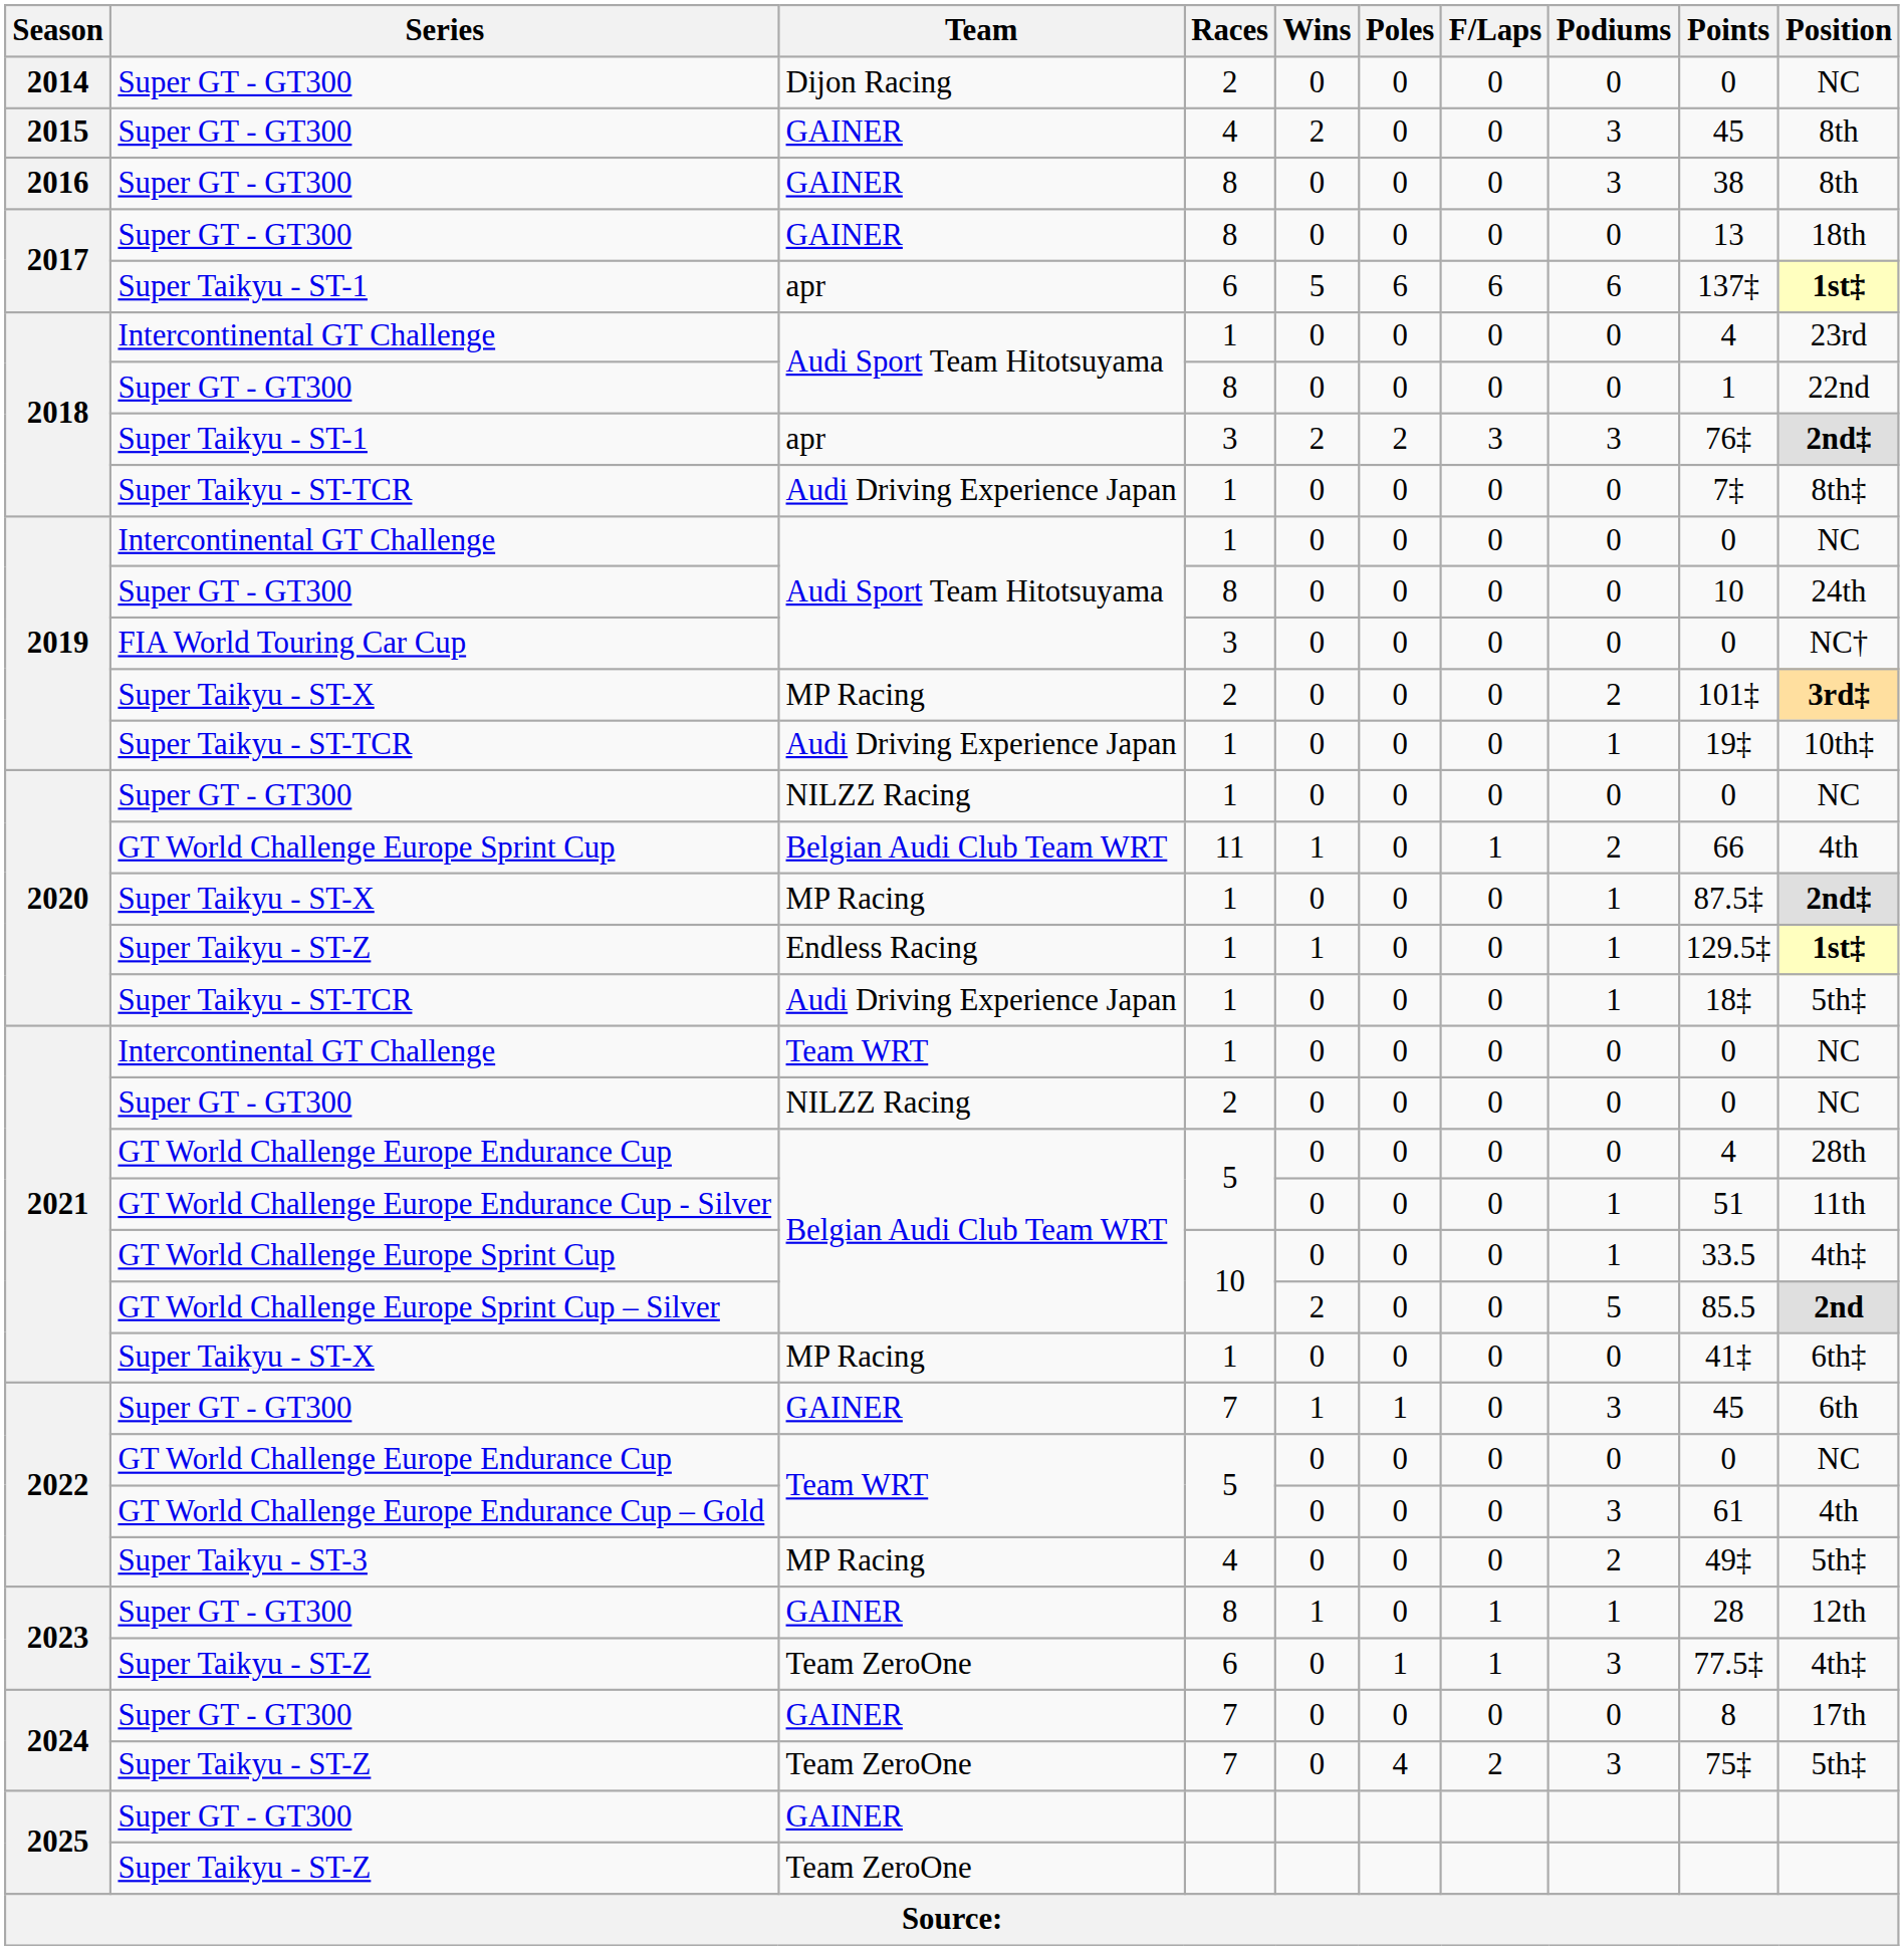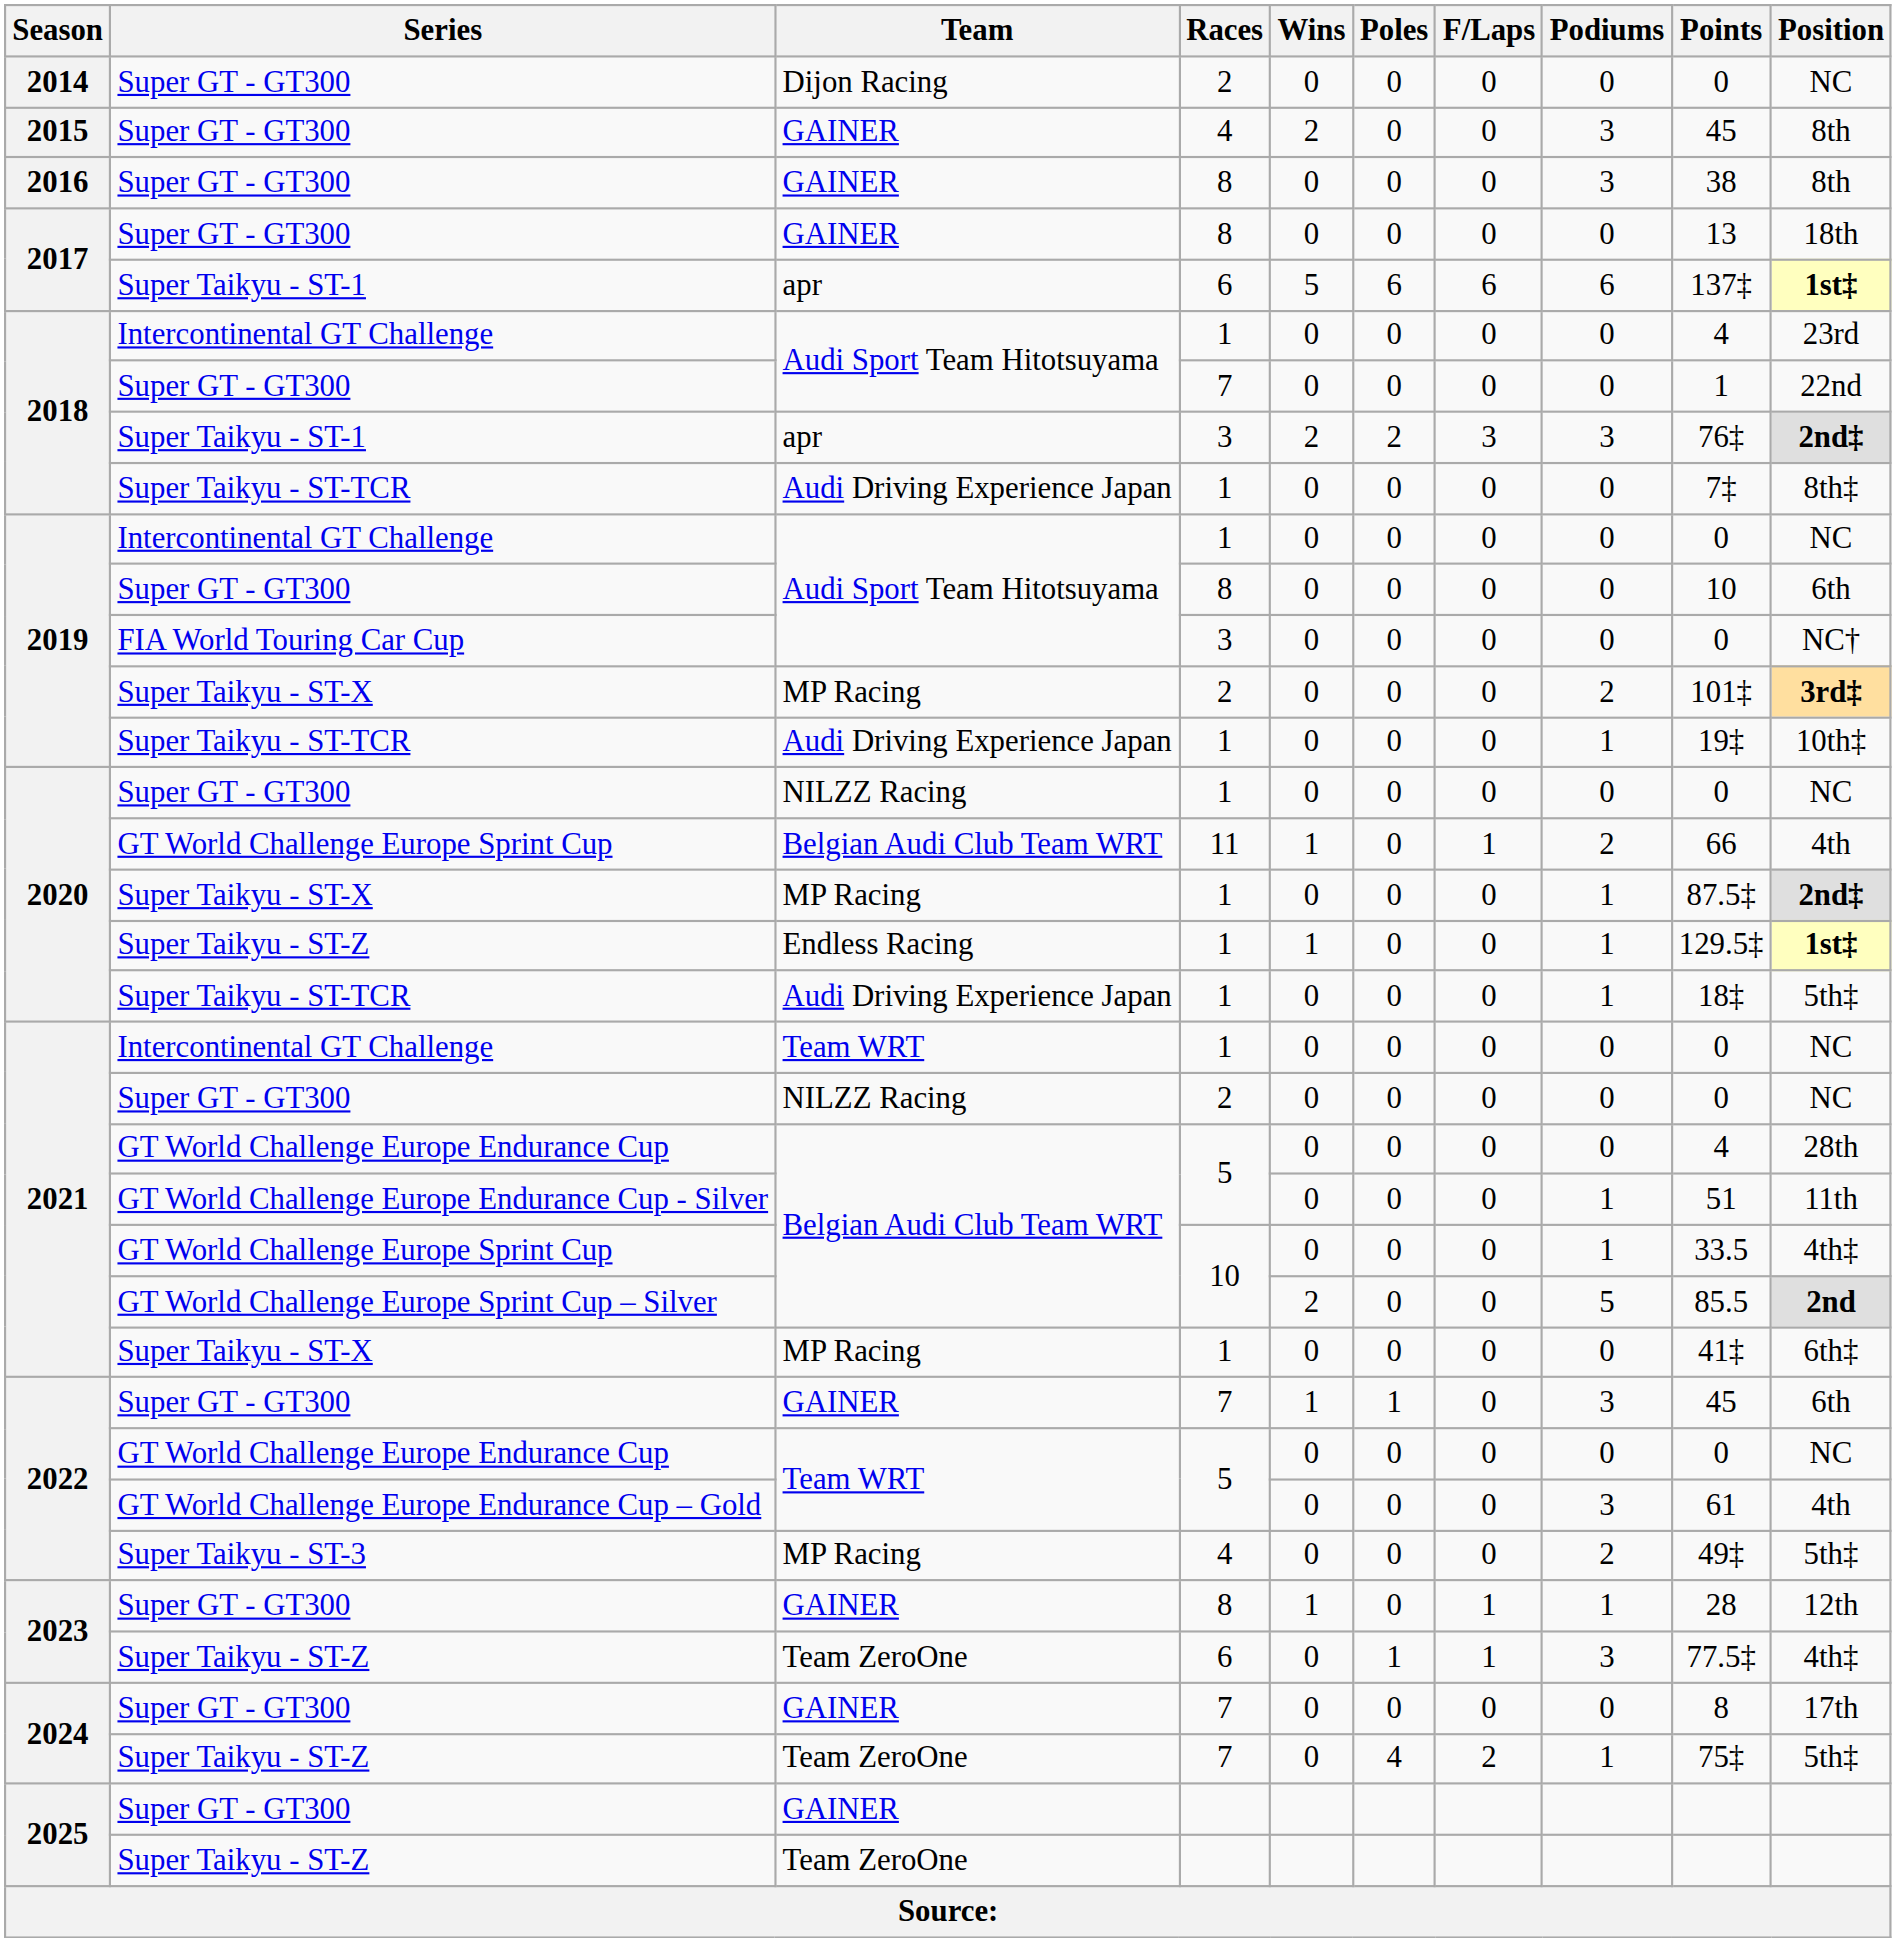2018 / Super GT - GT300 | Races: 8 -> 7
2019 / Super GT - GT300 | Position: 24th -> 6th
2024 / Super Taikyu - ST-Z | Podiums: 3 -> 1
